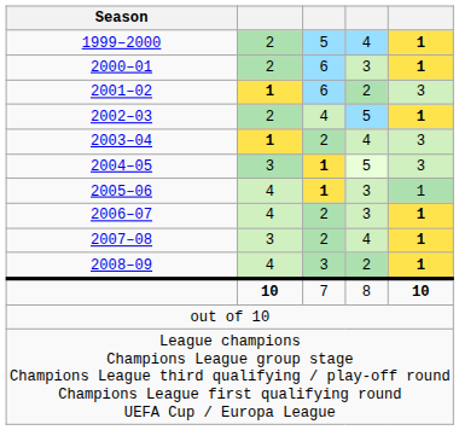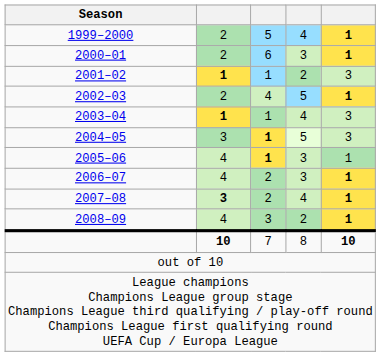2001–02 | column 3: 6 -> 1
2003–04 | column 3: 2 -> 1
2007–08 | column 2: normal -> bold
